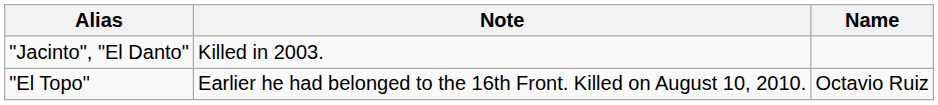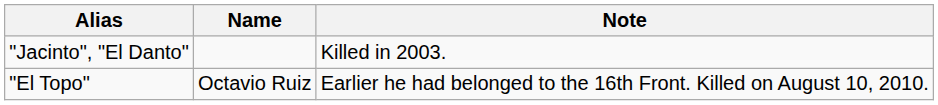columns swapped: Name <-> Note
